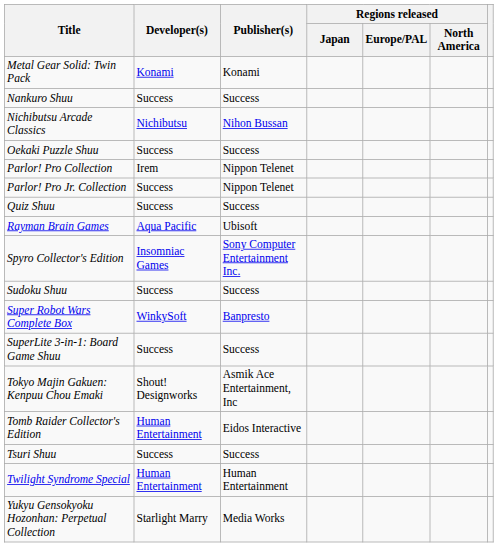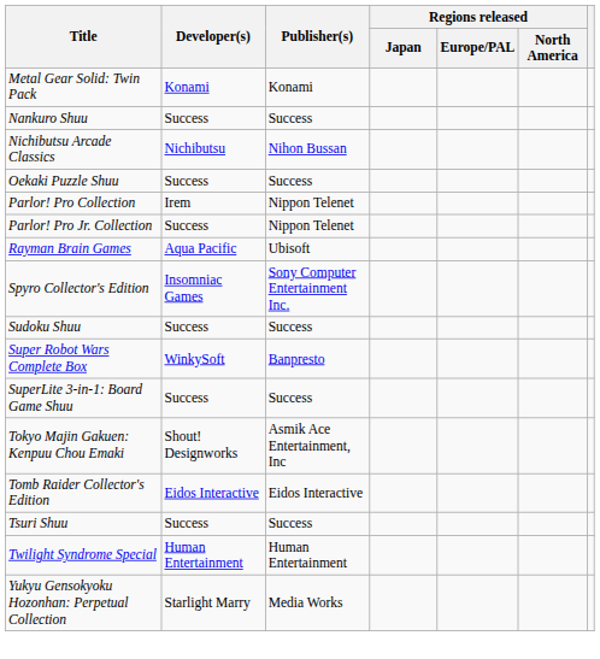- row: Quiz Shuu | Success | Success
Tomb Raider Collector's Edition | Developer(s): Human Entertainment -> Eidos Interactive
